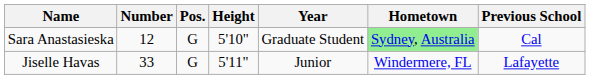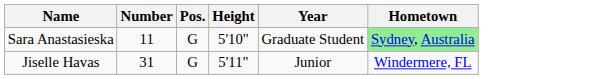- column: Previous School | Cal | Lafayette
Sara Anastasieska | Number: 12 -> 11
Jiselle Havas | Number: 33 -> 31
